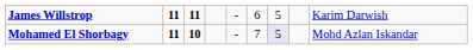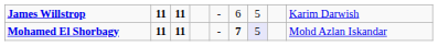Mohamed El Shorbagy | column 3: 10 -> 11
Mohamed El Shorbagy | column 6: normal -> bold
